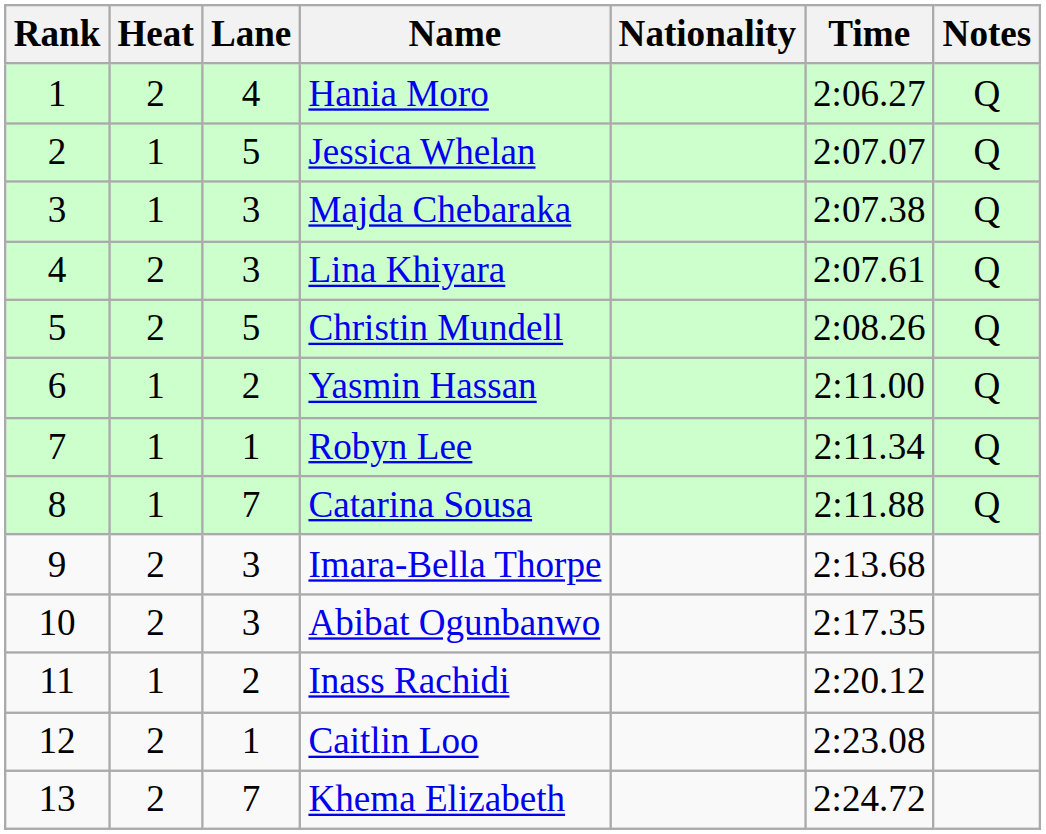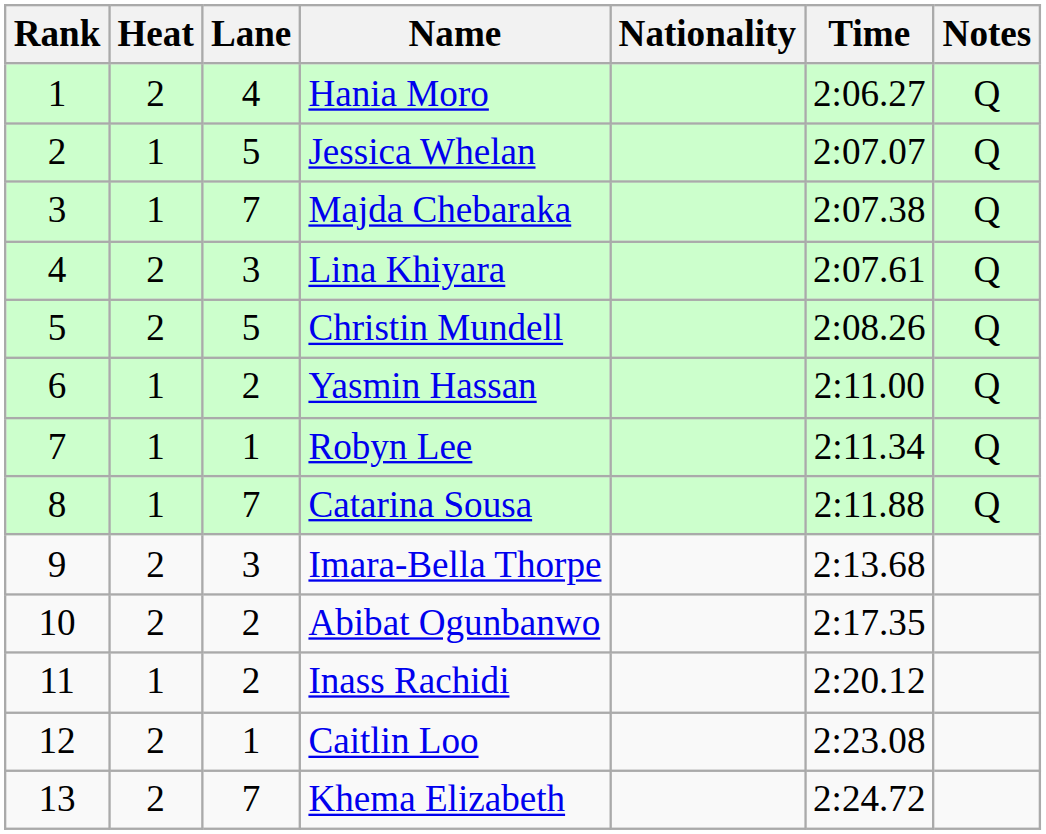Majda Chebaraka | Lane: 3 -> 7
Abibat Ogunbanwo | Lane: 3 -> 2
